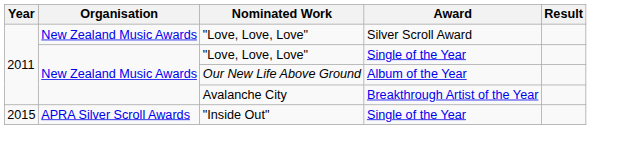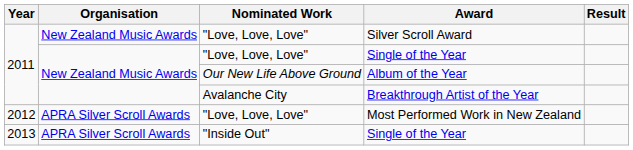+ row: 2012 | APRA Silver Scroll Awards | "Love, Love, Love" | Most Performed Work in New Zealand
"Inside Out" / Single of the Year | Year: 2015 -> 2013
